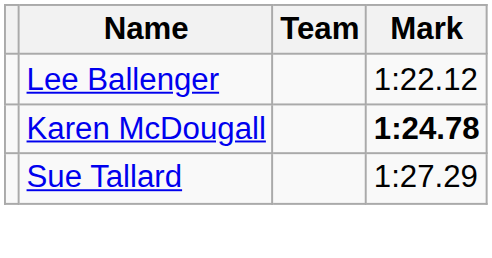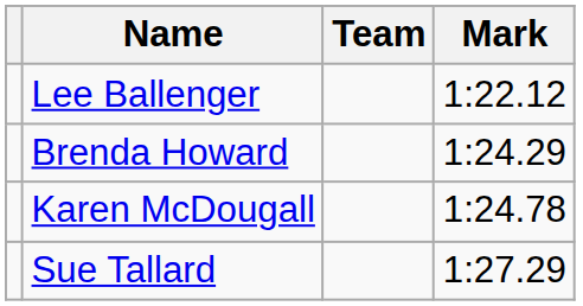+ row: Brenda Howard | 1:24.29
Karen McDougall | Mark: bold -> normal
